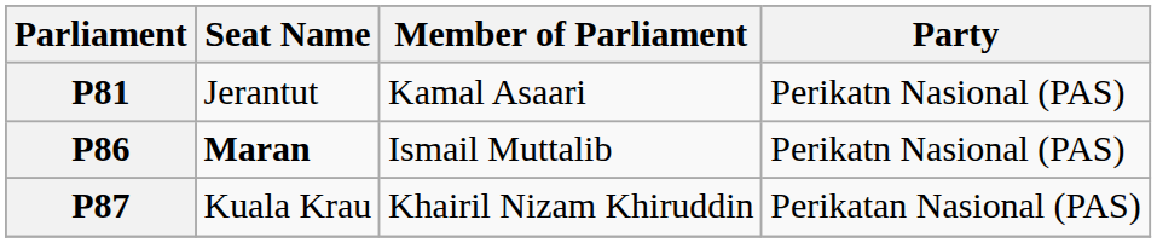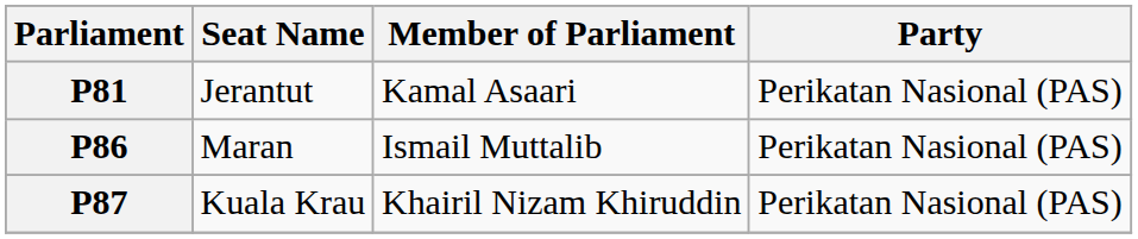P81 | Party: Perikatn Nasional (PAS) -> Perikatan Nasional (PAS)
P86 | Seat Name: bold -> normal
P86 | Party: Perikatn Nasional (PAS) -> Perikatan Nasional (PAS)
